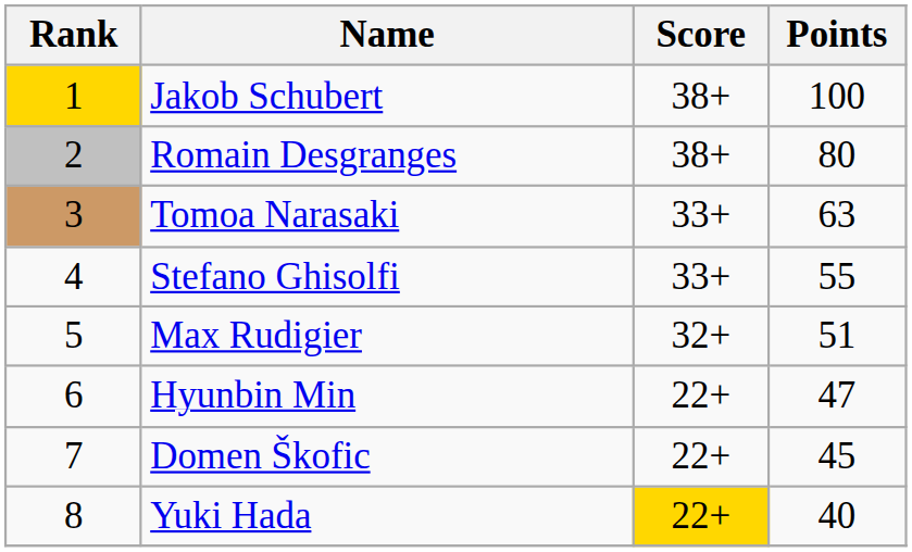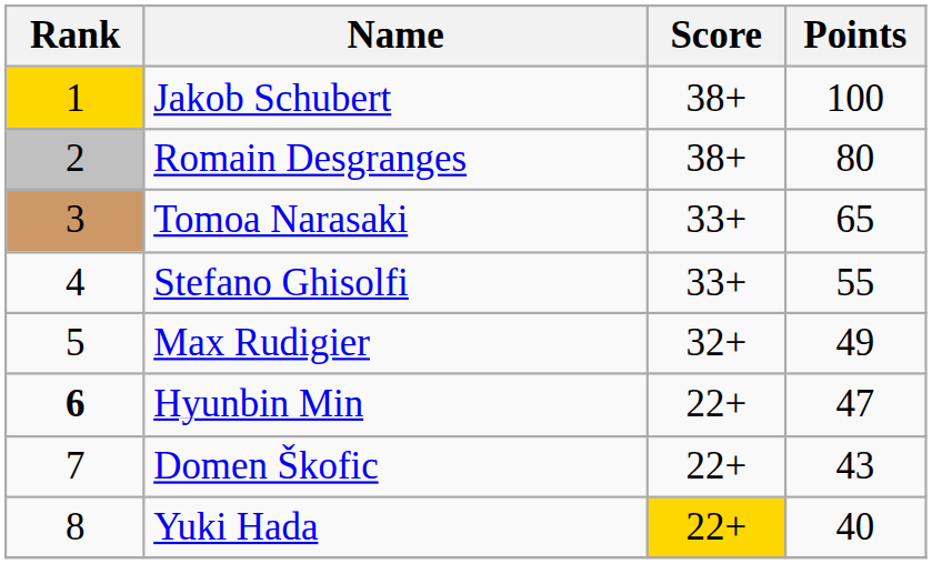Tomoa Narasaki | Points: 63 -> 65
Max Rudigier | Points: 51 -> 49
Hyunbin Min | Rank: normal -> bold
Domen Škofic | Points: 45 -> 43
